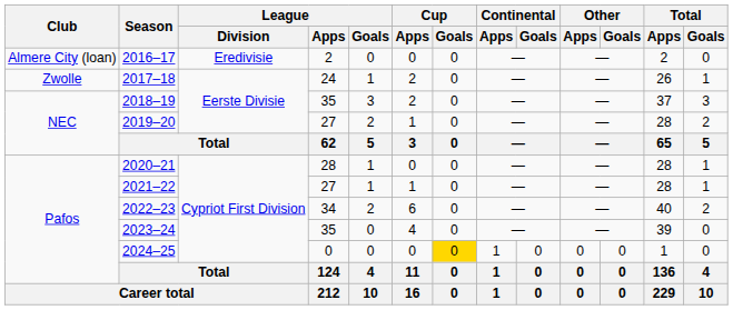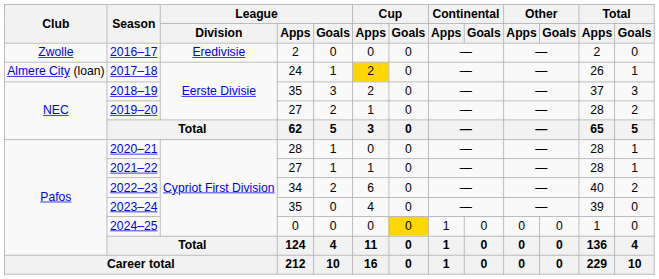2016–17 | Club: Almere City (loan) -> Zwolle
2017–18 | Club: Zwolle -> Almere City (loan)
2017–18 | Cup / Apps: no background -> gold background
